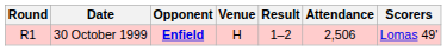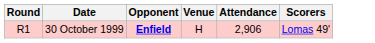- column: Result | 1–2
30 October 1999 | Attendance: 2,506 -> 2,906
